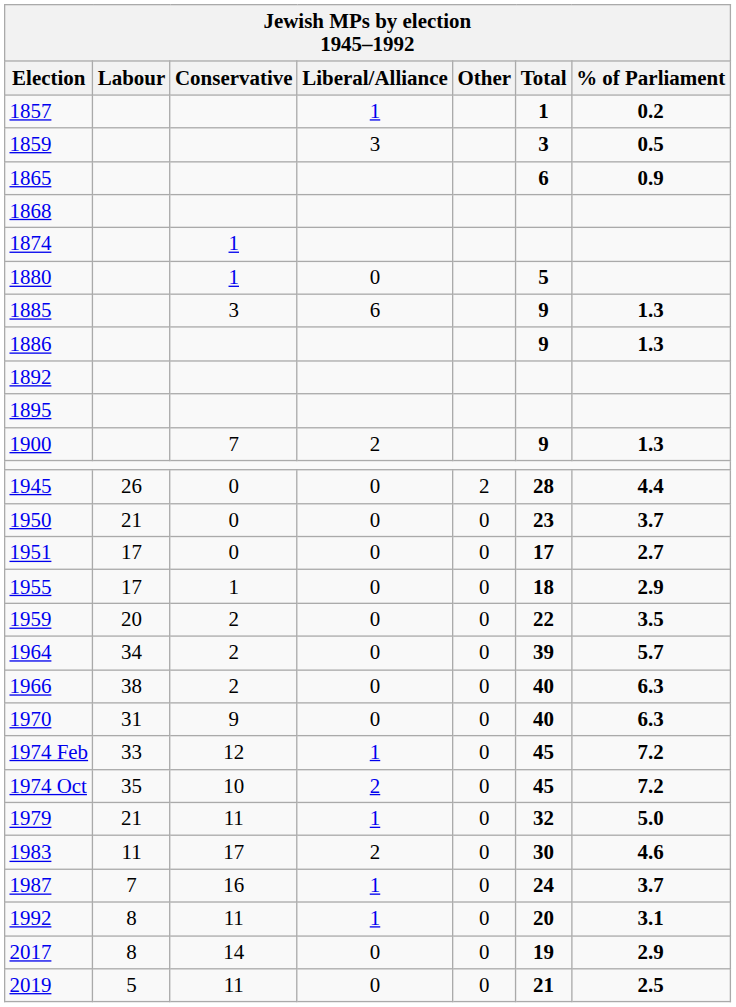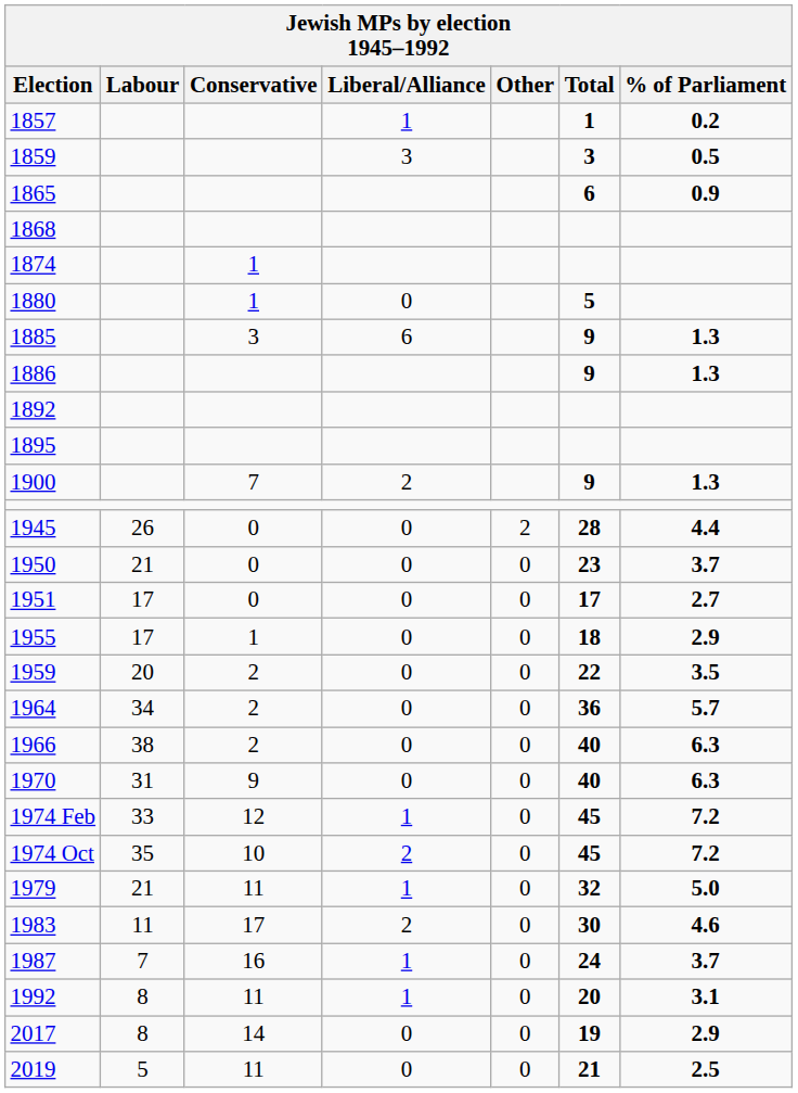1964 | Total: 39 -> 36
